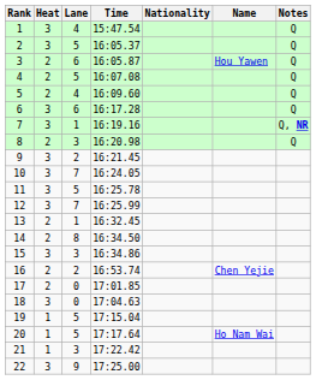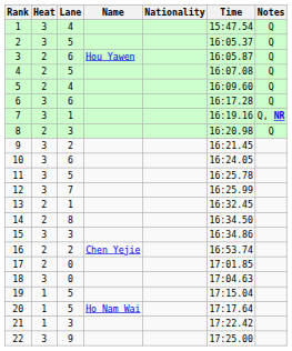columns swapped: Name <-> Time
10 | Lane: 7 -> 6
